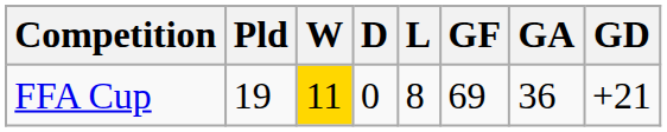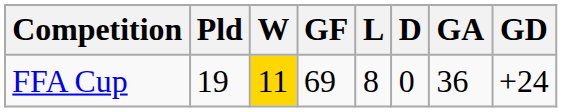columns swapped: D <-> GF
FFA Cup | GD: +21 -> +24
